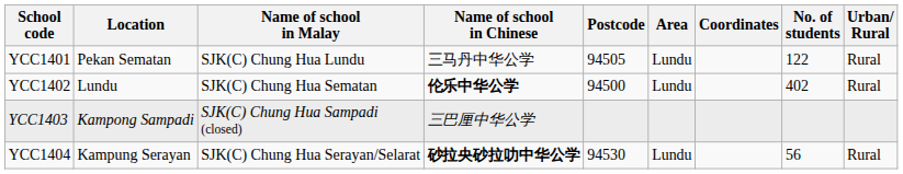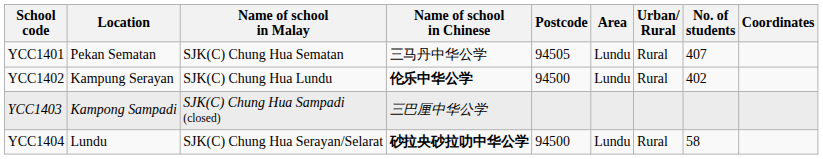columns swapped: Urban/ Rural <-> Coordinates
YCC1401 | Name of school in Malay: SJK(C) Chung Hua Lundu -> SJK(C) Chung Hua Sematan
YCC1401 | No. of students: 122 -> 407
YCC1402 | Location: Lundu -> Kampung Serayan
YCC1402 | Name of school in Malay: SJK(C) Chung Hua Sematan -> SJK(C) Chung Hua Lundu
YCC1404 | Location: Kampung Serayan -> Lundu
YCC1404 | Postcode: 94530 -> 94500
YCC1404 | No. of students: 56 -> 58
